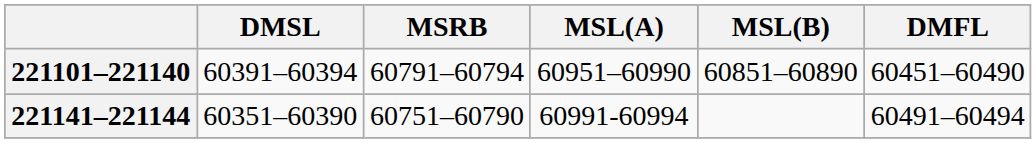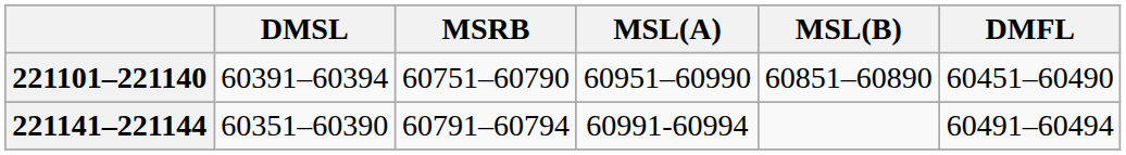221101–221140 | MSRB: 60791–60794 -> 60751–60790
221141–221144 | MSRB: 60751–60790 -> 60791–60794
